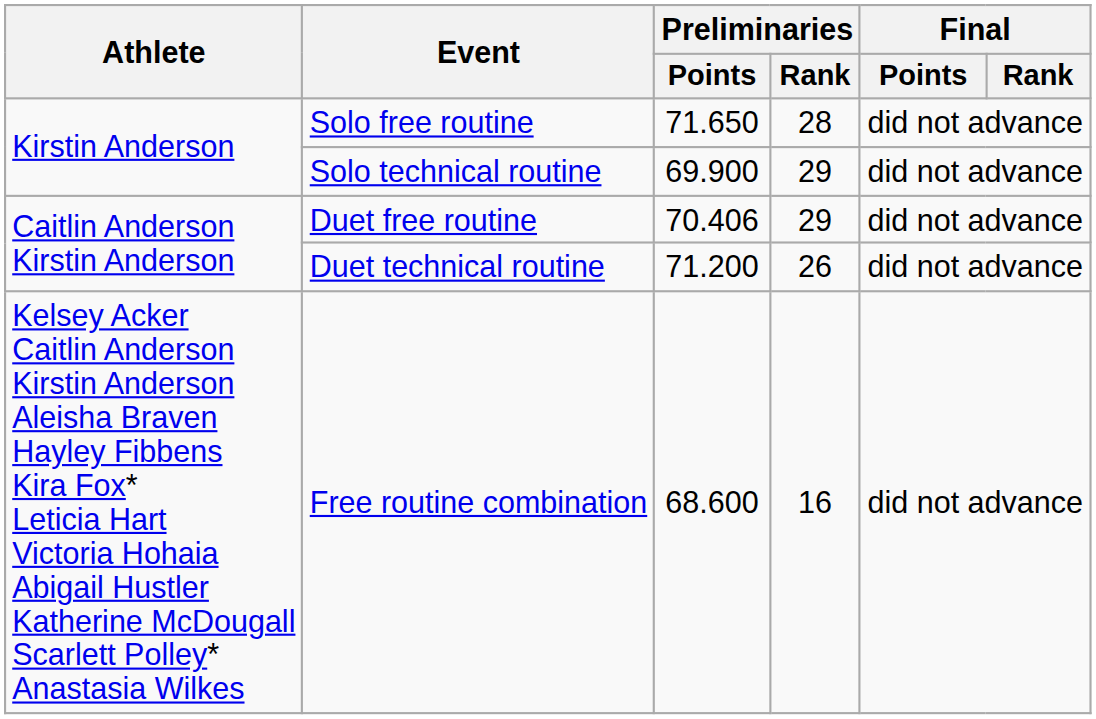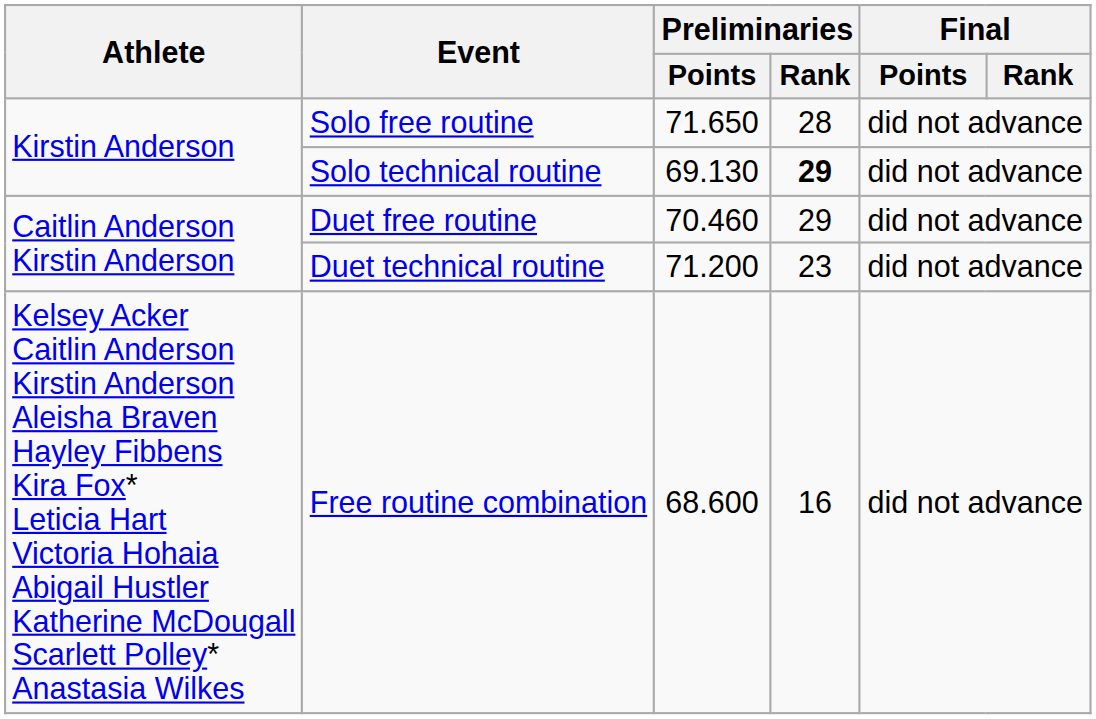Solo technical routine | Preliminaries / Points: 69.900 -> 69.130
Solo technical routine | Preliminaries / Rank: normal -> bold
Duet free routine | Preliminaries / Points: 70.406 -> 70.460
Duet technical routine | Preliminaries / Rank: 26 -> 23
